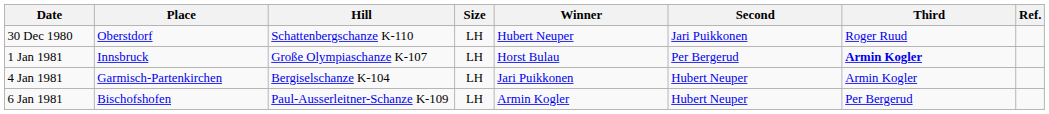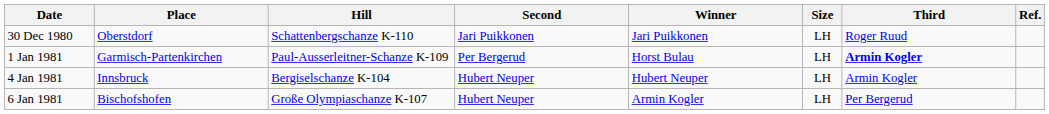columns swapped: Size <-> Second
30 Dec 1980 | Winner: Hubert Neuper -> Jari Puikkonen
1 Jan 1981 | Place: Innsbruck -> Garmisch-Partenkirchen
1 Jan 1981 | Hill: Große Olympiaschanze K-107 -> Paul-Ausserleitner-Schanze K-109
4 Jan 1981 | Place: Garmisch-Partenkirchen -> Innsbruck
4 Jan 1981 | Winner: Jari Puikkonen -> Hubert Neuper
6 Jan 1981 | Hill: Paul-Ausserleitner-Schanze K-109 -> Große Olympiaschanze K-107
